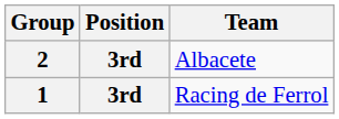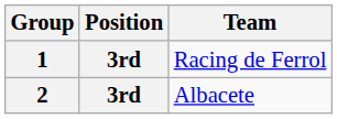rows swapped: 1 <-> 2
